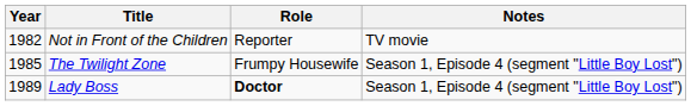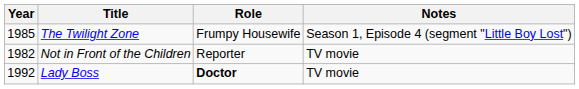rows swapped: Not in Front of the Children <-> The Twilight Zone
Lady Boss | Year: 1989 -> 1992
Lady Boss | Notes: Season 1, Episode 4 (segment "Little Boy Lost") -> TV movie
